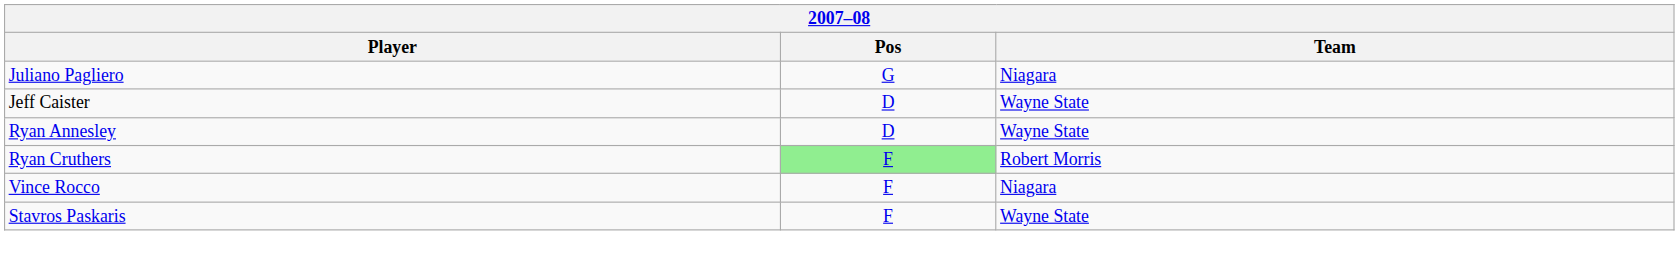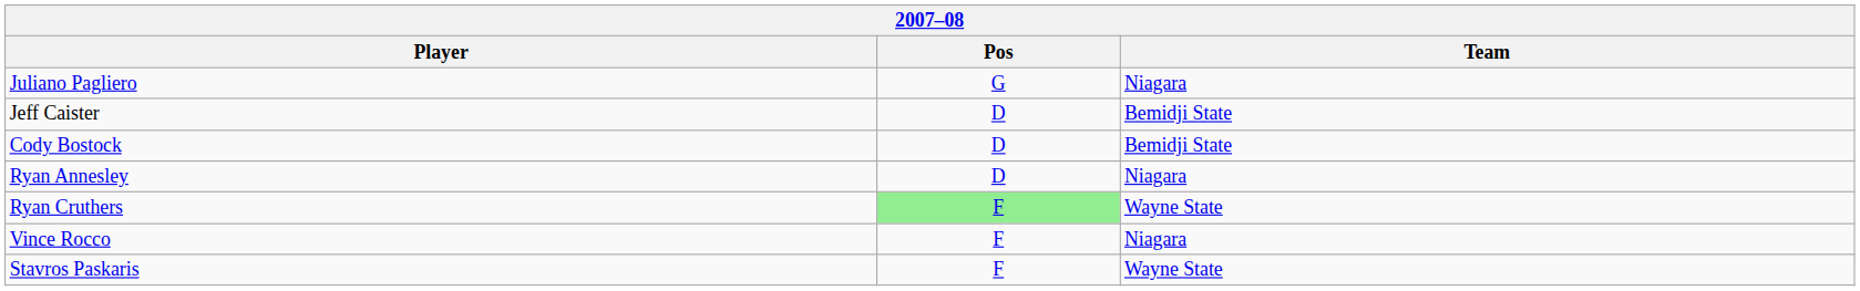Jeff Caister | Team: Wayne State -> Bemidji State
+ row: Cody Bostock | D | Bemidji State
Ryan Annesley | Team: Wayne State -> Niagara
Ryan Cruthers | Team: Robert Morris -> Wayne State
